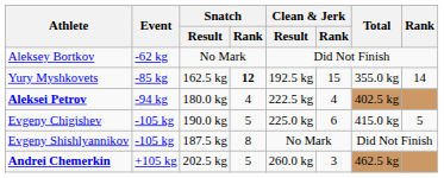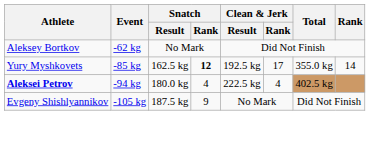Yury Myshkovets | Clean & Jerk / Rank: 15 -> 17
- row: Evgeny Chigishev | -105 kg | 190.0 kg | 5 | 225.0 kg | 6 | 415.0 kg | 5
Evgeny Shishlyannikov | Snatch / Rank: 8 -> 9
- row: Andrei Chemerkin | +105 kg | 202.5 kg | 5 | 260.0 kg | 3 | 462.5 kg
